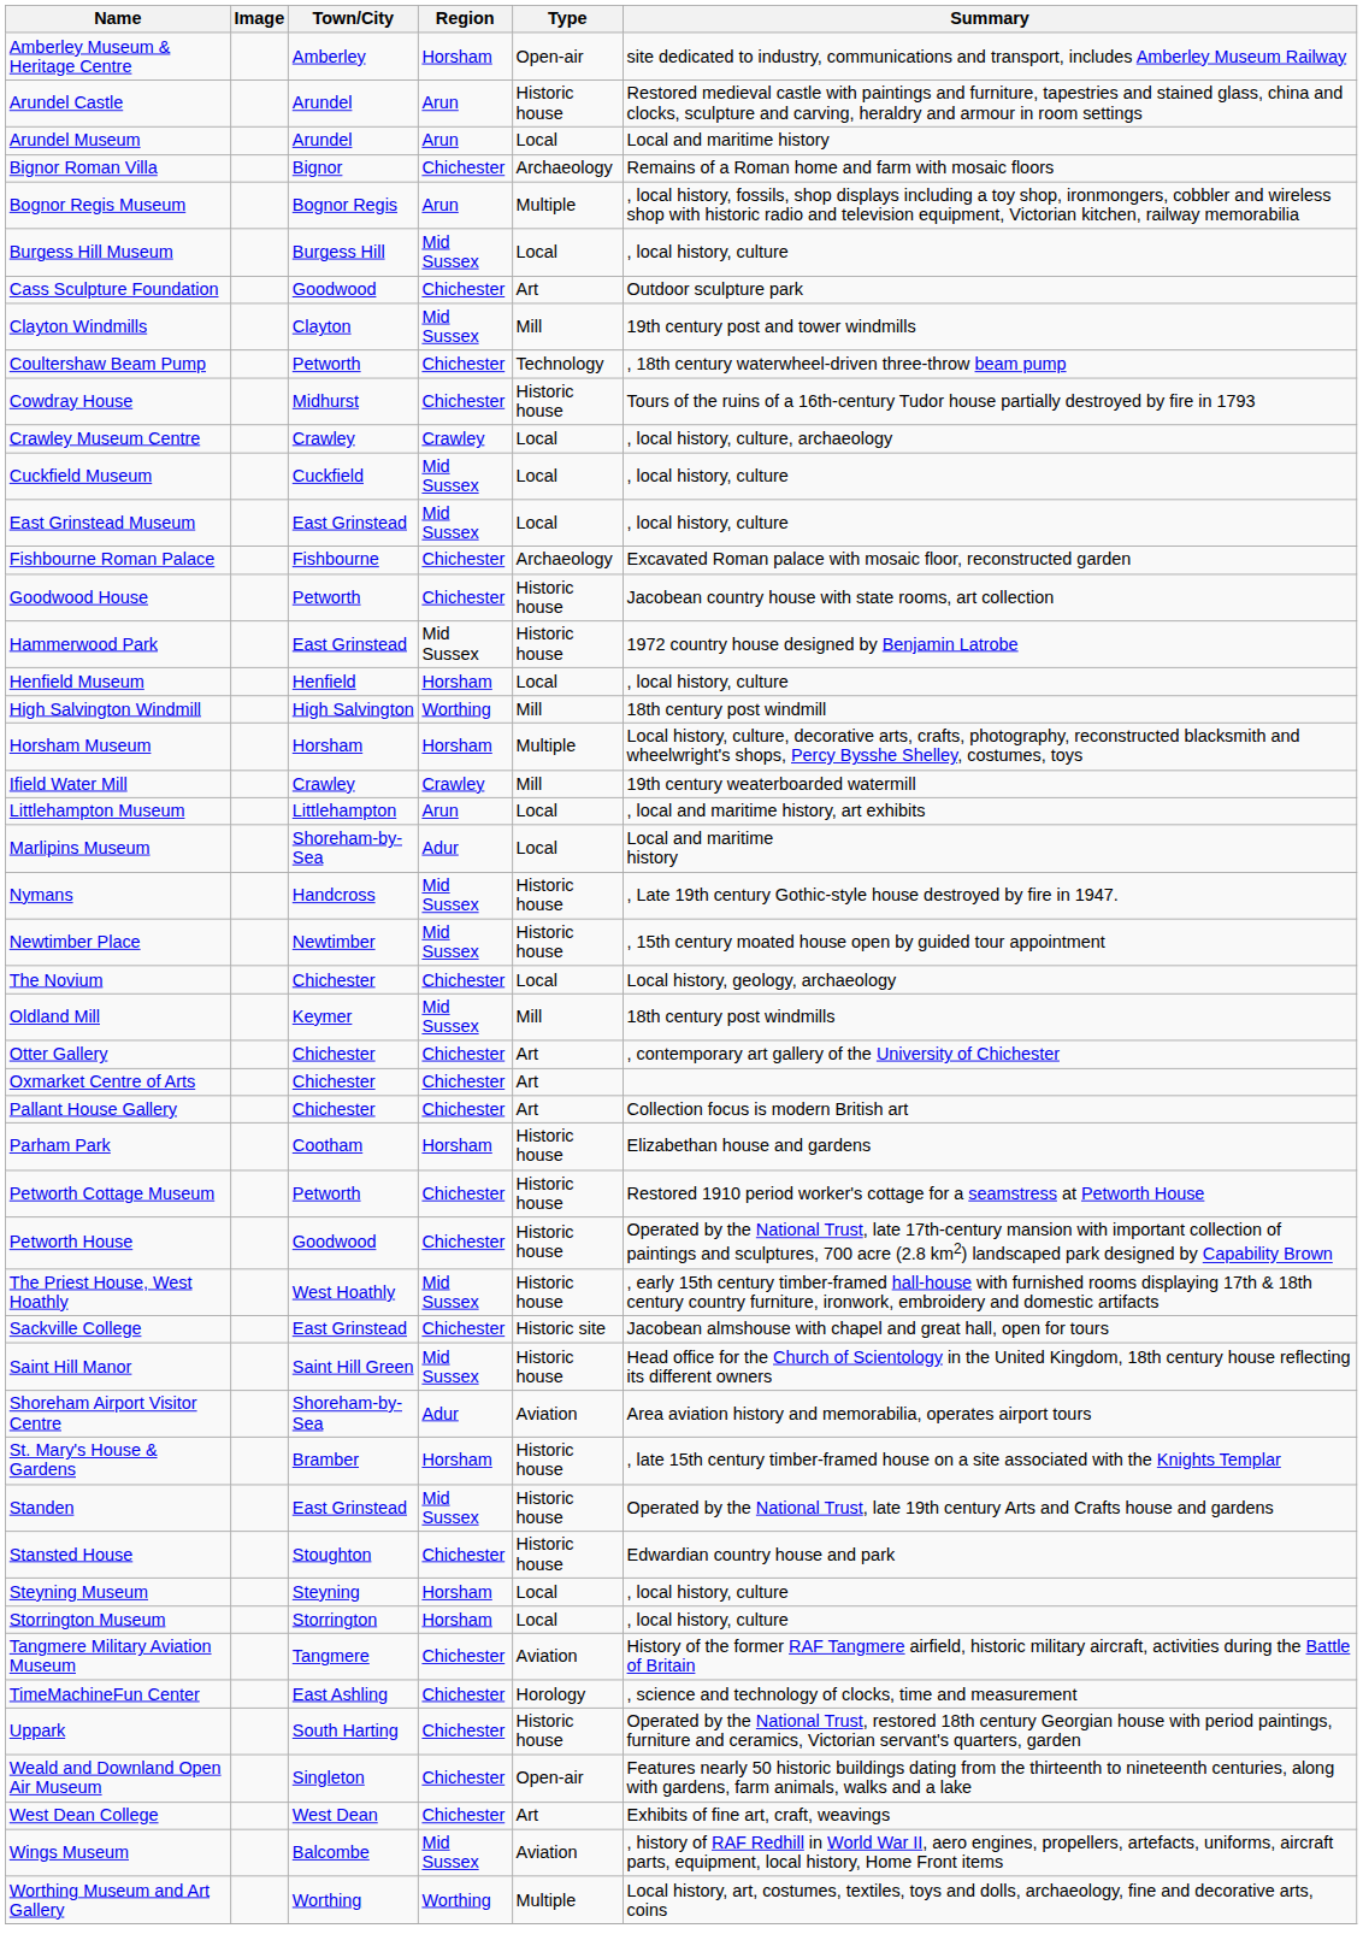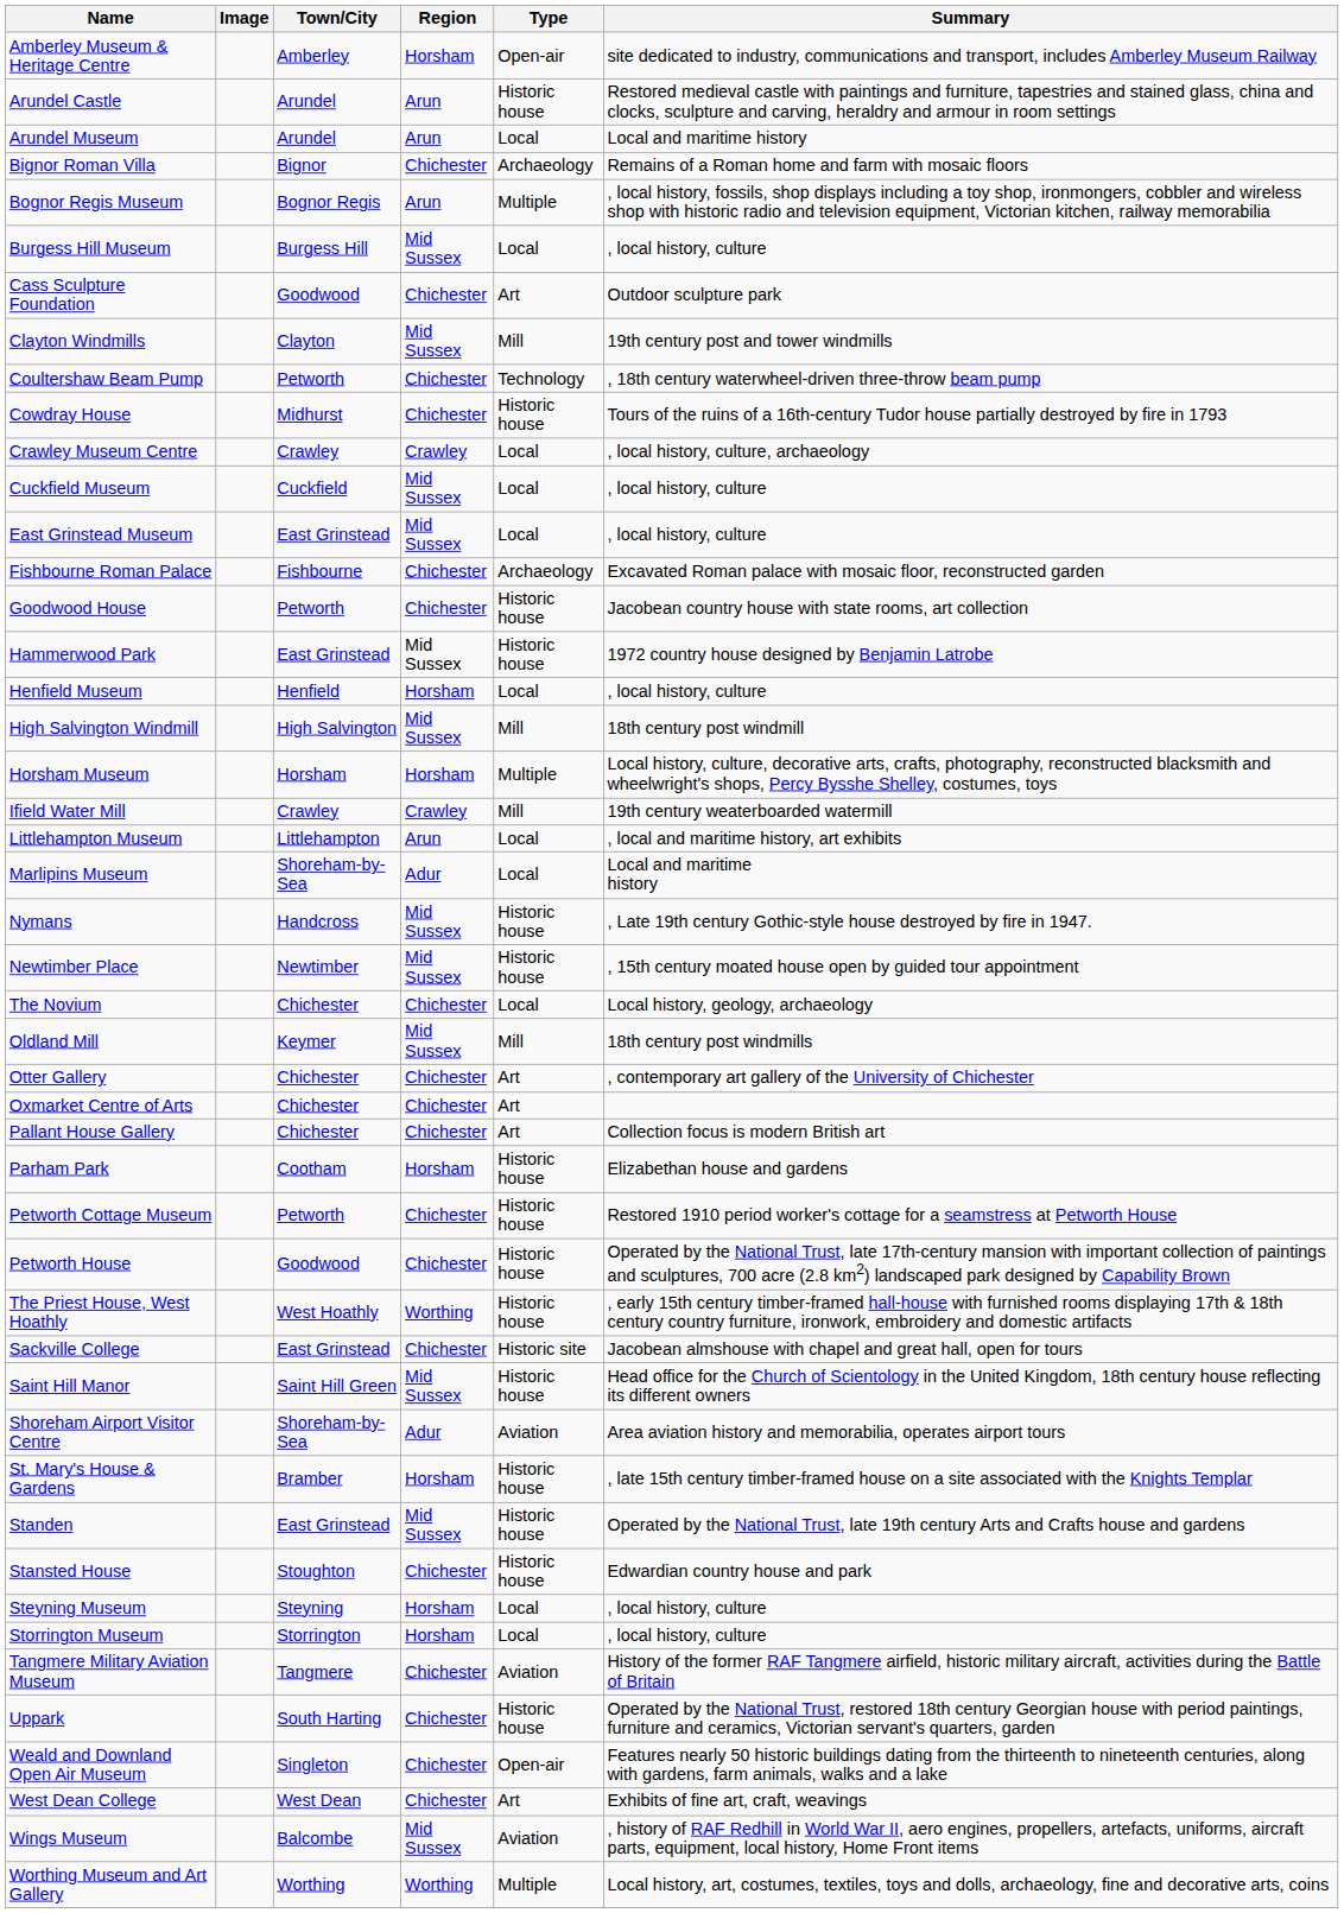High Salvington Windmill | Region: Worthing -> Mid Sussex
The Priest House, West Hoathly | Region: Mid Sussex -> Worthing
- row: TimeMachineFun Center | East Ashling | Chichester | Horology | , science and technology of clocks, time and measurement
